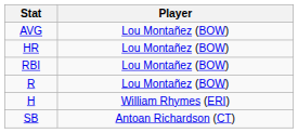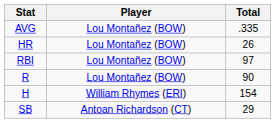+ column: Total | .335 | 26 | 97 | 90 | 154 | 29
